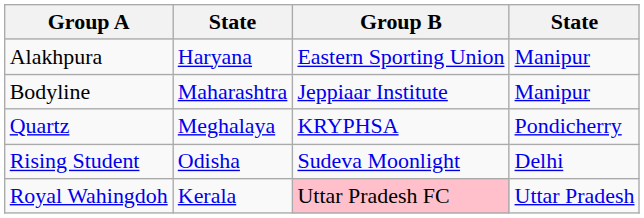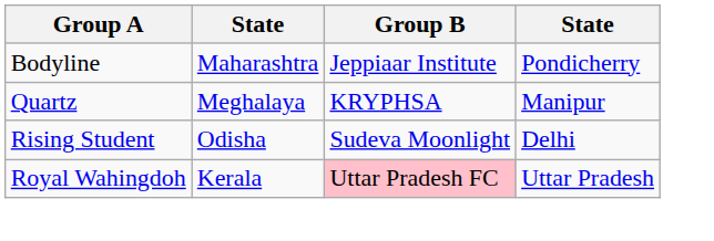- row: Alakhpura | Haryana | Eastern Sporting Union | Manipur
Bodyline | column 4: Manipur -> Pondicherry
Quartz | column 4: Pondicherry -> Manipur
